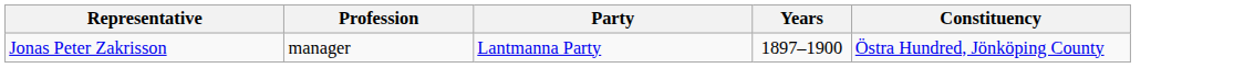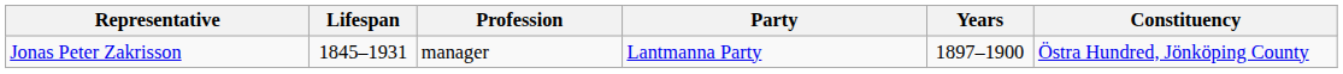+ column: Lifespan | 1845–1931
